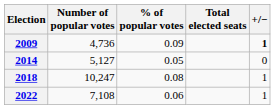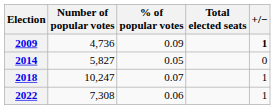2014 | Number of popular votes: 5,127 -> 5,827
2018 | % of popular votes: 0.08 -> 0.07
2022 | Number of popular votes: 7,108 -> 7,308
